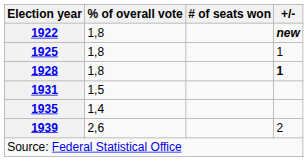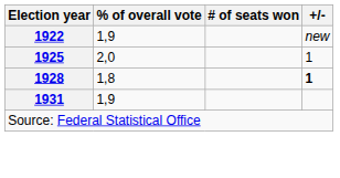1922 | % of overall vote: 1,8 -> 1,9
1922 | +/-: bold -> normal
1925 | % of overall vote: 1,8 -> 2,0
1931 | % of overall vote: 1,5 -> 1,9
- row: 1935 | 1,4
- row: 1939 | 2,6 | 2
